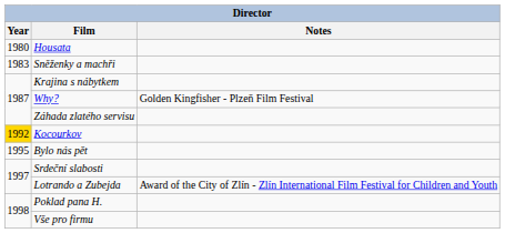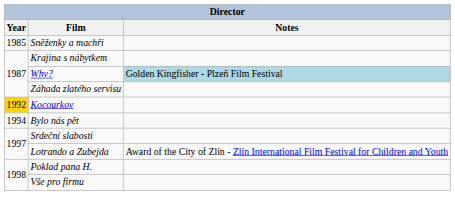- row: 1980 | Housata
Sněženky a machři | Year: 1983 -> 1985
Why? | Notes: no background -> lightblue background
Bylo nás pět | Year: 1995 -> 1994
